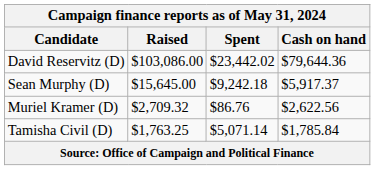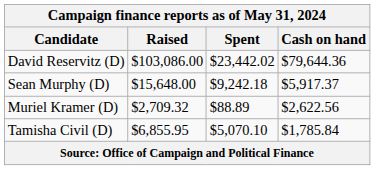Sean Murphy (D) | Raised: $15,645.00 -> $15,648.00
Muriel Kramer (D) | Spent: $86.76 -> $88.89
Tamisha Civil (D) | Raised: $1,763.25 -> $6,855.95
Tamisha Civil (D) | Spent: $5,071.14 -> $5,070.10
